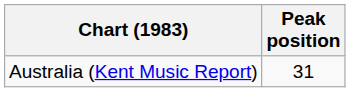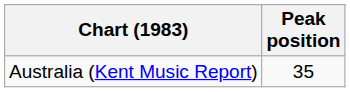Australia (Kent Music Report) | Peak position: 31 -> 35
